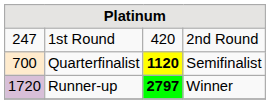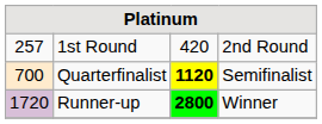1st Round | column 1: 247 -> 257
Runner-up | column 3: 2797 -> 2800
